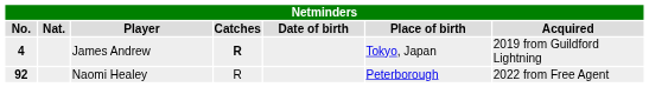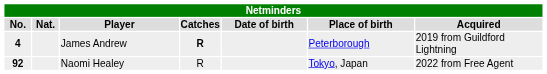James Andrew | Place of birth: Tokyo, Japan -> Peterborough
Naomi Healey | Place of birth: Peterborough -> Tokyo, Japan
